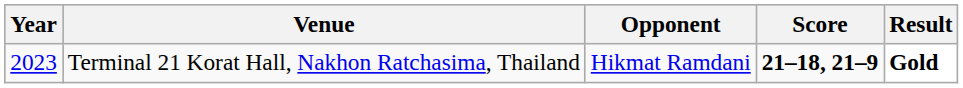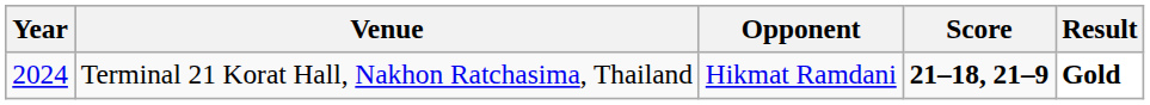Terminal 21 Korat Hall, Nakhon Ratchasima, Thailand | Year: 2023 -> 2024
